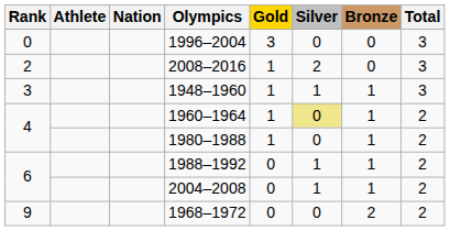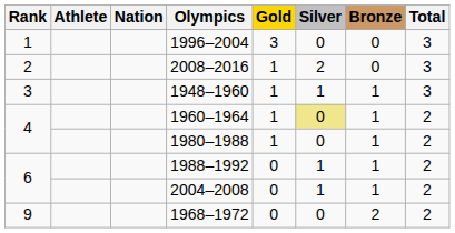1996–2004 | Rank: 0 -> 1
